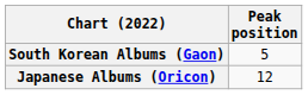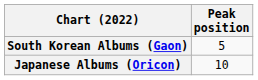Japanese Albums (Oricon) | Peak position: 12 -> 10
